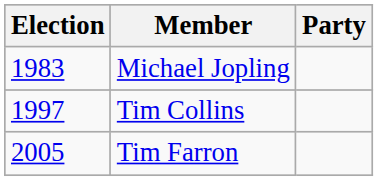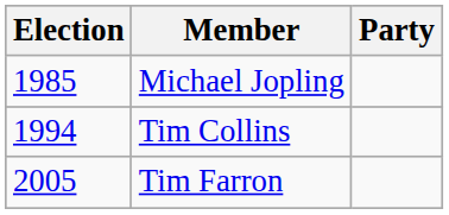Michael Jopling | Election: 1983 -> 1985
Tim Collins | Election: 1997 -> 1994
